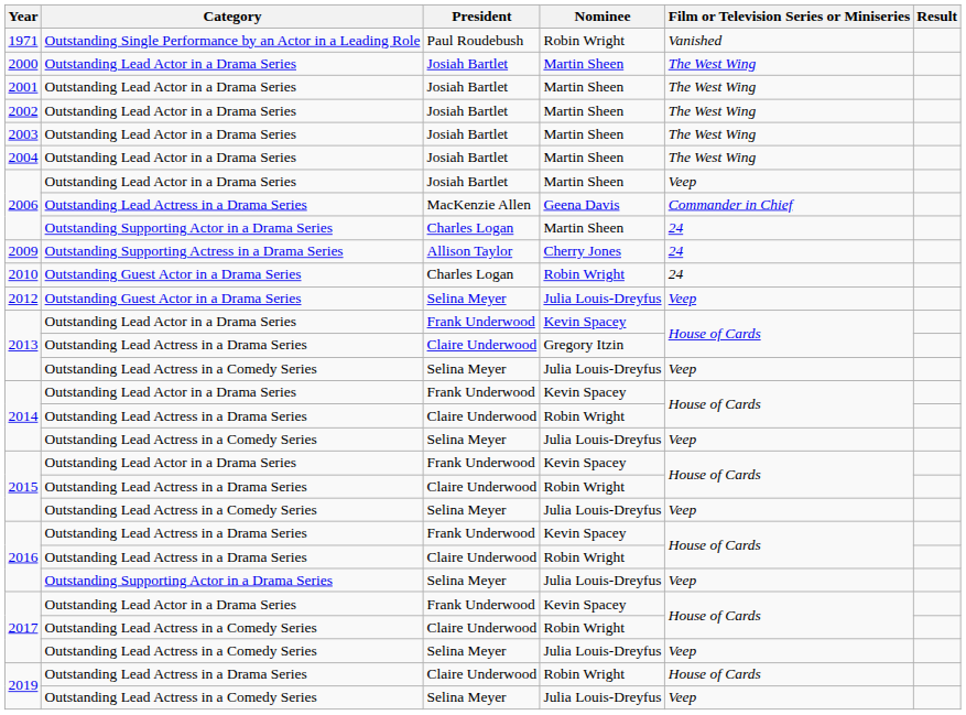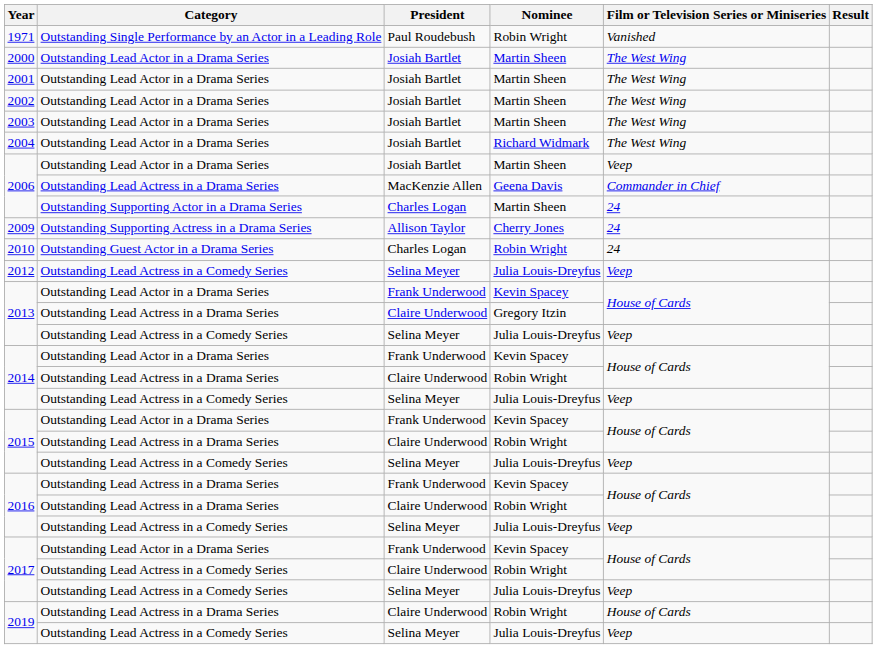2004 | Nominee: Martin Sheen -> Richard Widmark
2012 | Category: Outstanding Guest Actor in a Drama Series -> Outstanding Lead Actress in a Comedy Series
2016 / Selina Meyer | Category: Outstanding Supporting Actor in a Drama Series -> Outstanding Lead Actress in a Comedy Series
